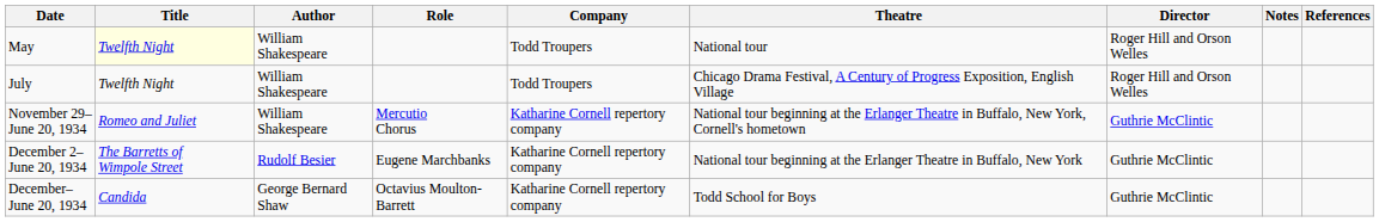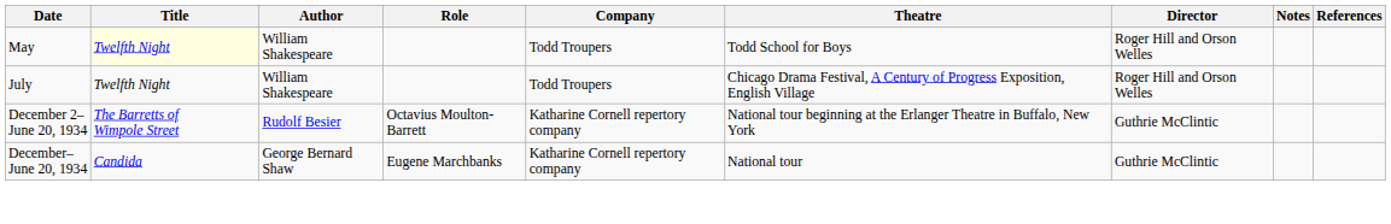May | Theatre: National tour -> Todd School for Boys
- row: November 29– June 20, 1934 | Romeo and Juliet | William Shakespeare | Mercutio Chorus | Katharine Cornell repertory company | National tour beginning at the Erlanger Theatre in Buffalo, New York, Cornell's hometown | Guthrie McClintic
December 2– June 20, 1934 | Role: Eugene Marchbanks -> Octavius Moulton-Barrett
December– June 20, 1934 | Role: Octavius Moulton-Barrett -> Eugene Marchbanks
December– June 20, 1934 | Theatre: Todd School for Boys -> National tour
